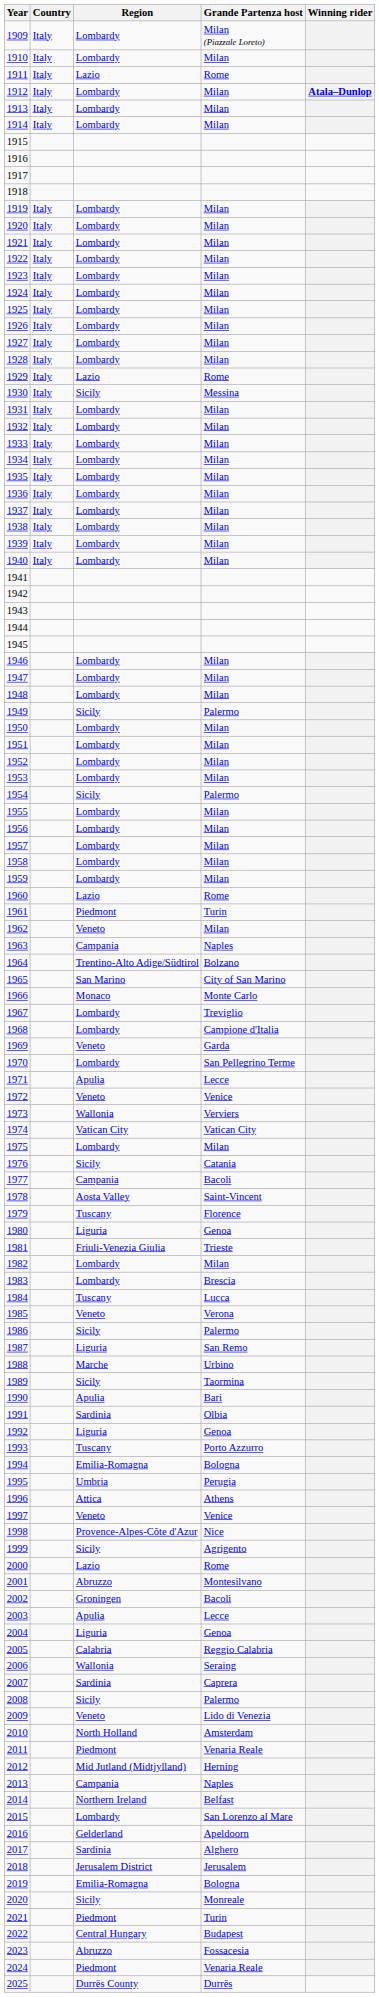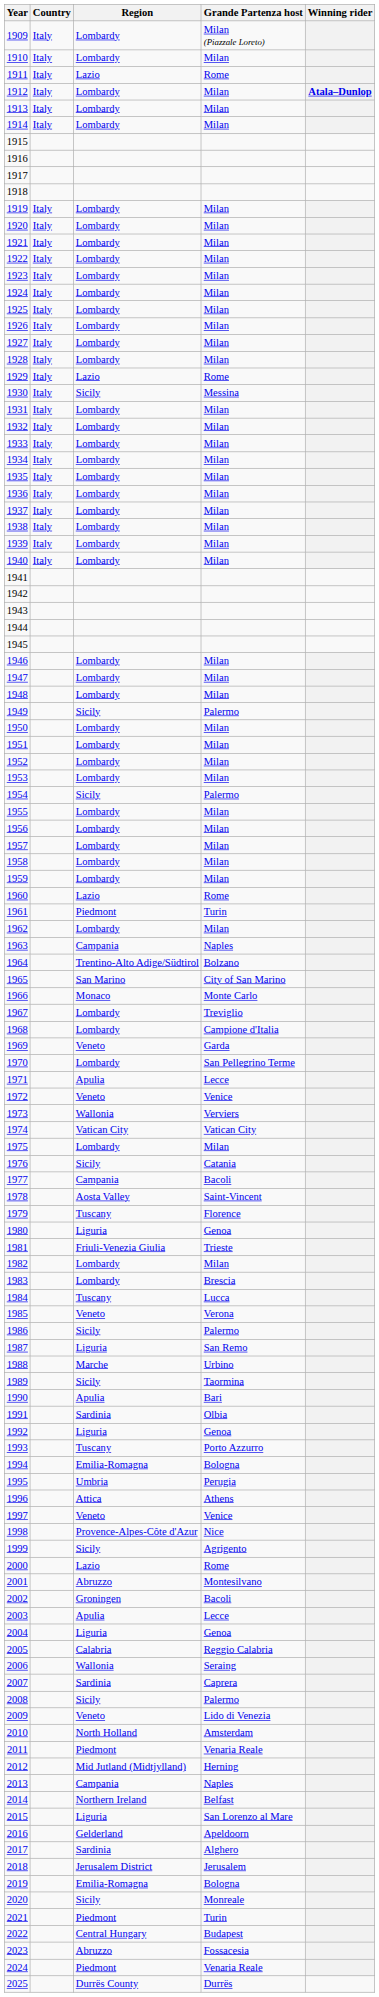1962 | Region: Veneto -> Lombardy
2015 | Region: Lombardy -> Liguria
